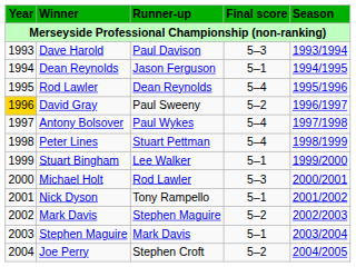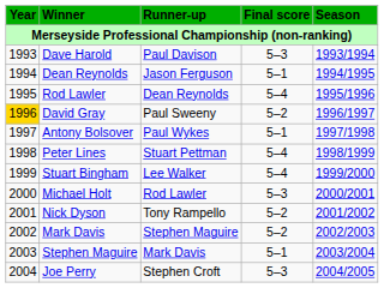Antony Bolsover | Final score: 5–4 -> 5–1
Stuart Bingham | Final score: 5–1 -> 5–4
Nick Dyson | Final score: 5–1 -> 5–2
Joe Perry | Final score: 5–2 -> 5–3
